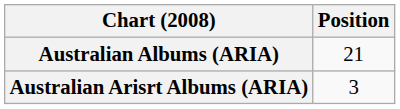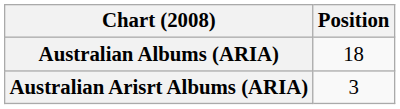Australian Albums (ARIA) | Position: 21 -> 18
